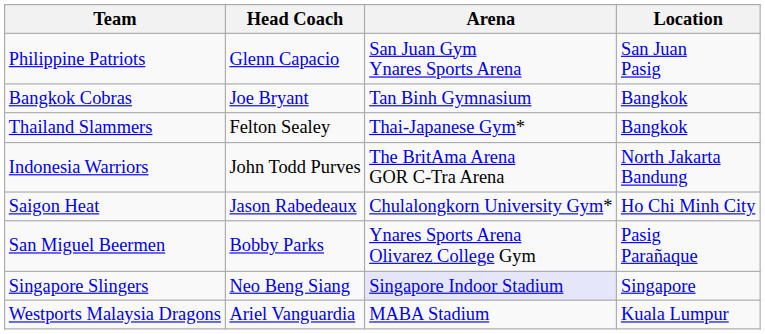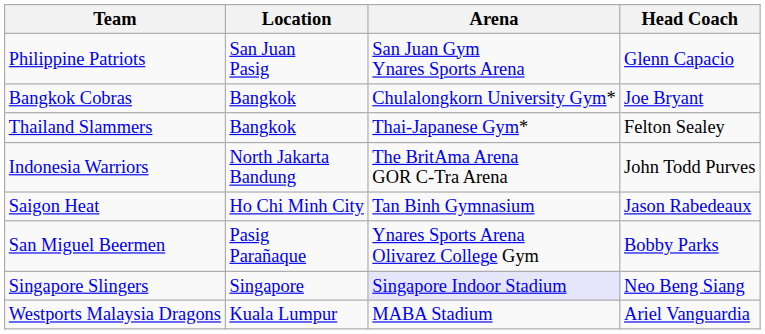columns swapped: Location <-> Head Coach
Bangkok Cobras | Arena: Tan Binh Gymnasium -> Chulalongkorn University Gym*
Saigon Heat | Arena: Chulalongkorn University Gym* -> Tan Binh Gymnasium
